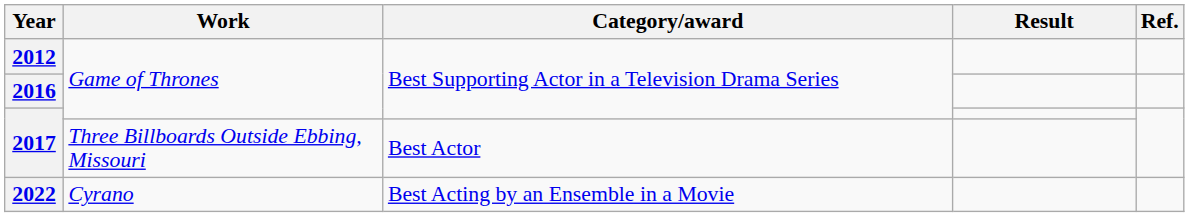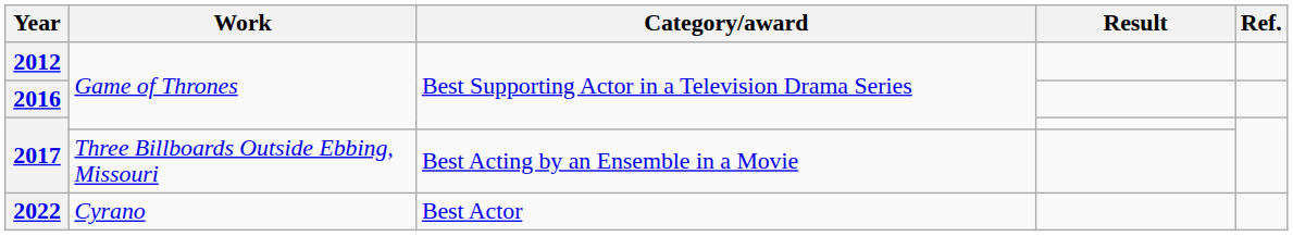2017 / Three Billboards Outside Ebbing, Missouri | Category/award: Best Actor -> Best Acting by an Ensemble in a Movie
2022 | Category/award: Best Acting by an Ensemble in a Movie -> Best Actor
